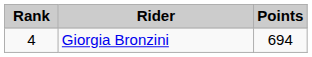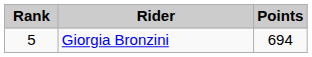Giorgia Bronzini | Rank: 4 -> 5
